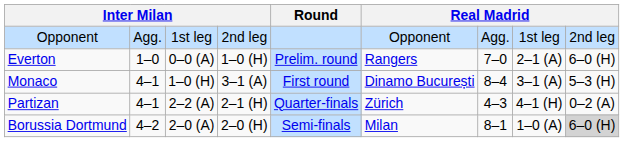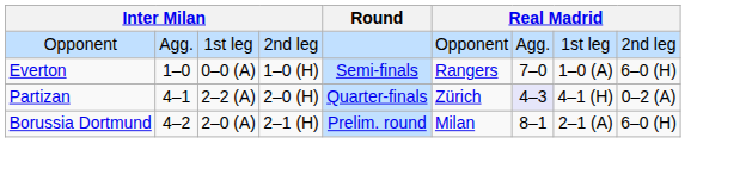Everton | Round: Prelim. round -> Semi-finals
Everton | column 8: 2–1 (A) -> 1–0 (A)
- row: Monaco | 4–1 | 1–0 (H) | 3–1 (A) | First round | Dinamo București | 8–4 | 3–1 (A) | 5–3 (H)
Partizan | column 4: 2–1 (H) -> 2–0 (H)
Partizan | column 7: no background -> lavender background
Borussia Dortmund | column 4: 2–0 (H) -> 2–1 (H)
Borussia Dortmund | Round: Semi-finals -> Prelim. round
Borussia Dortmund | column 8: 1–0 (A) -> 2–1 (A)
Borussia Dortmund | column 9: lightgrey background -> no background
